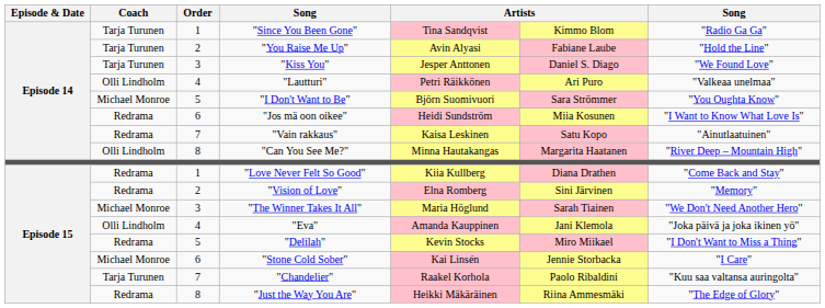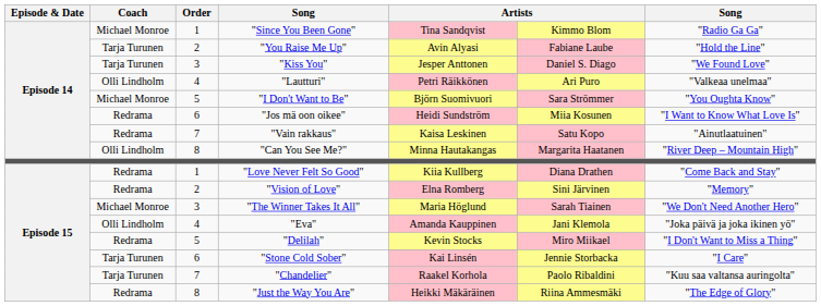"Since You Been Gone" | Coach: Tarja Turunen -> Michael Monroe
"Stone Cold Sober" | Coach: Michael Monroe -> Tarja Turunen
